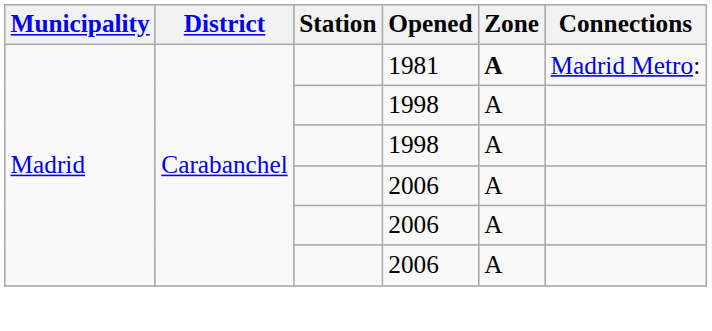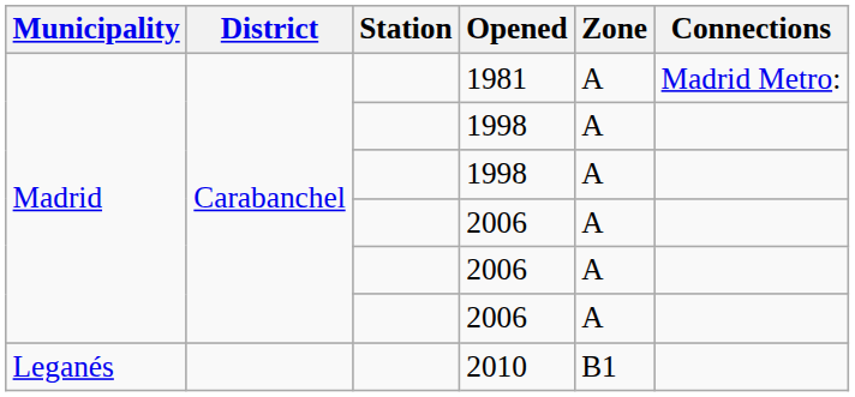1981 | Zone: bold -> normal
+ row: Leganés | 2010 | B1
